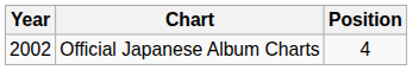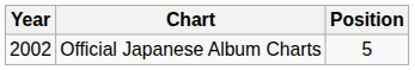Official Japanese Album Charts | Position: 4 -> 5
